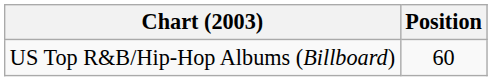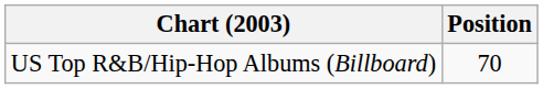US Top R&B/Hip-Hop Albums (Billboard) | Position: 60 -> 70
